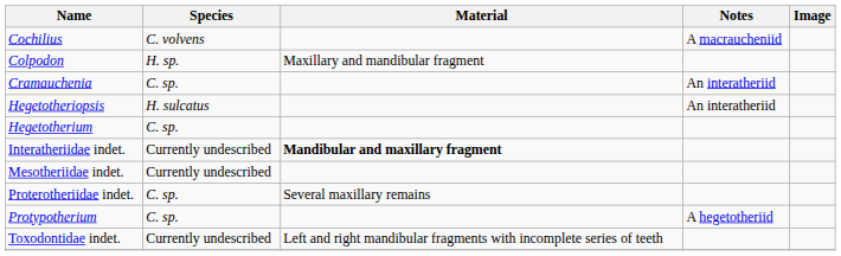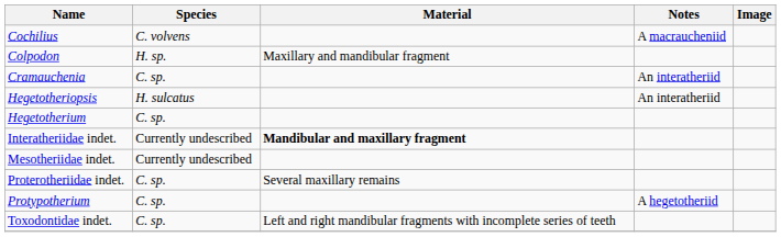Toxodontidae indet. | Species: Currently undescribed -> C. sp.
